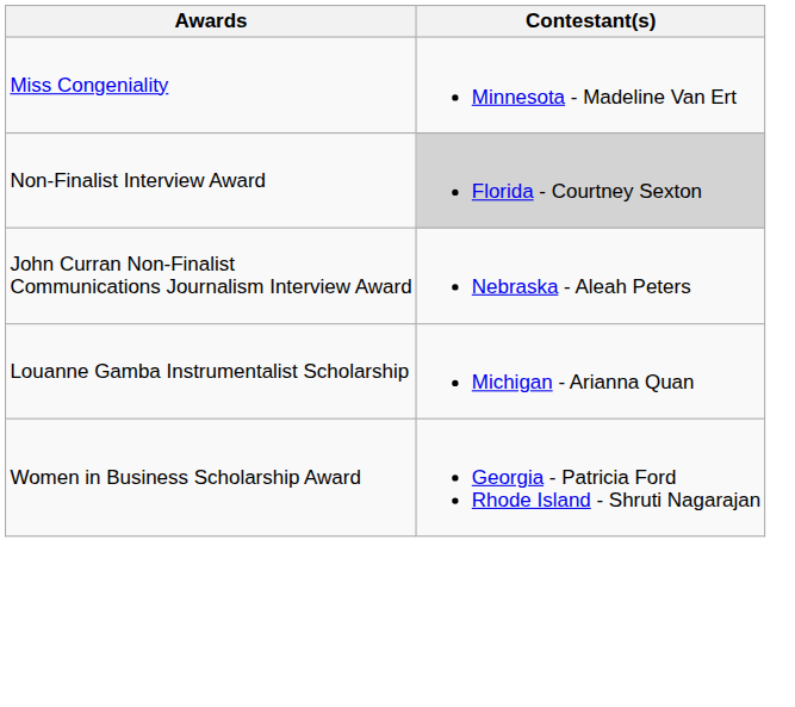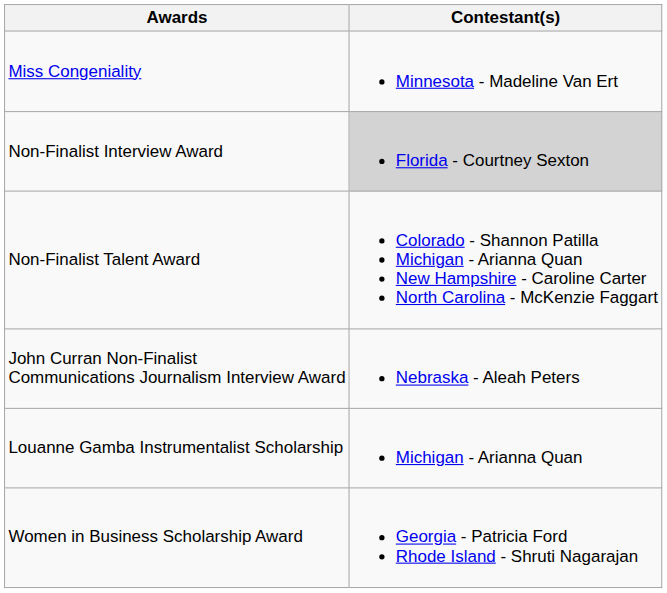+ row: Non-Finalist Talent Award | Colorado - Shannon Patilla Michigan - Arianna Quan New Hampshire - Caroline Carter North Carolina - McKenzie Faggart
